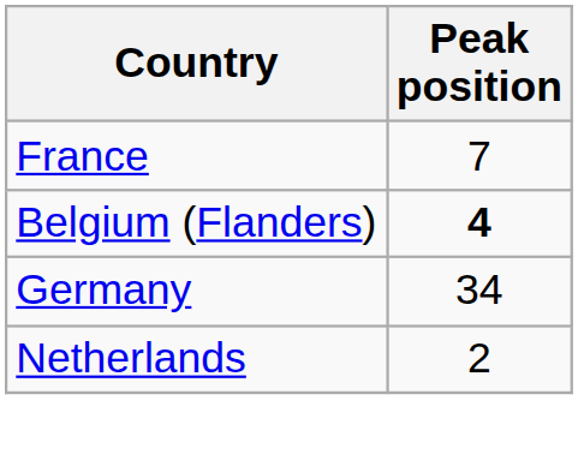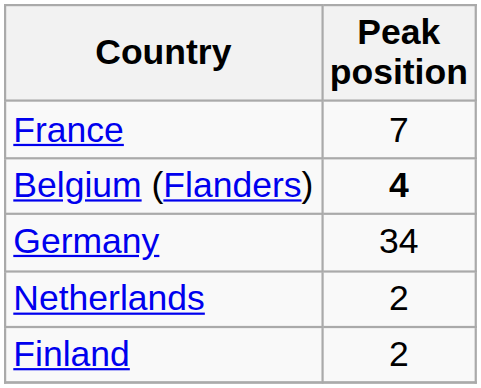+ row: Finland | 2
